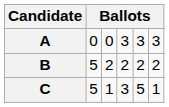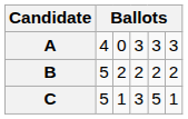A | column 2: 0 -> 4
